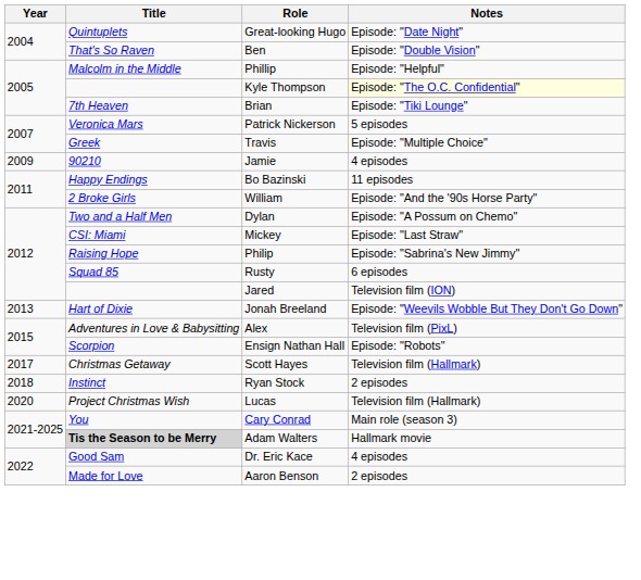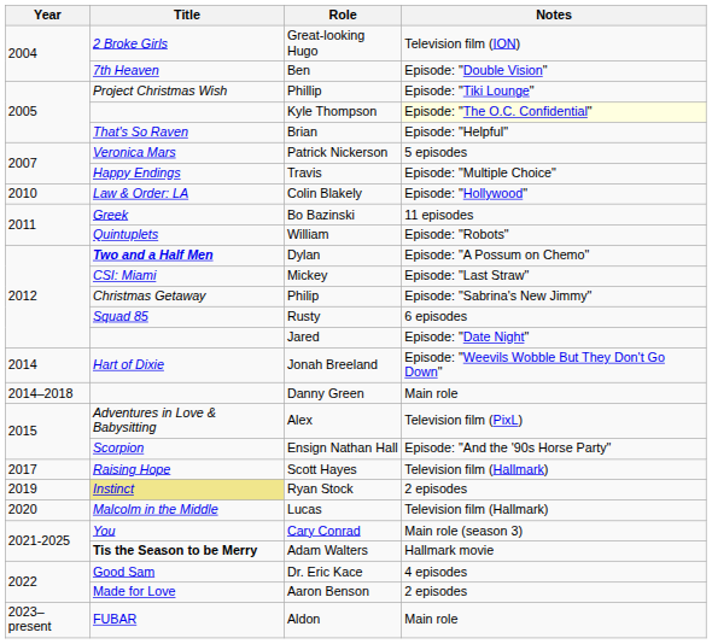Great-looking Hugo | Title: Quintuplets -> 2 Broke Girls
Great-looking Hugo | Notes: Episode: "Date Night" -> Television film (ION)
Ben | Title: That's So Raven -> 7th Heaven
Phillip | Title: Malcolm in the Middle -> Project Christmas Wish
Phillip | Notes: Episode: "Helpful" -> Episode: "Tiki Lounge"
Brian | Title: 7th Heaven -> That's So Raven
Brian | Notes: Episode: "Tiki Lounge" -> Episode: "Helpful"
Travis | Title: Greek -> Happy Endings
- row: 2009 | 90210 | Jamie | 4 episodes
+ row: 2010 | Law & Order: LA | Colin Blakely | Episode: "Hollywood"
Bo Bazinski | Title: Happy Endings -> Greek
William | Title: 2 Broke Girls -> Quintuplets
William | Notes: Episode: "And the '90s Horse Party" -> Episode: "Robots"
Dylan | Title: normal -> bold
Philip | Title: Raising Hope -> Christmas Getaway
Jared | Notes: Television film (ION) -> Episode: "Date Night"
Jonah Breeland | Year: 2013 -> 2014
+ row: 2014–2018 | Danny Green | Main role
Ensign Nathan Hall | Notes: Episode: "Robots" -> Episode: "And the '90s Horse Party"
Scott Hayes | Title: Christmas Getaway -> Raising Hope
Ryan Stock | Year: 2018 -> 2019
Ryan Stock | Title: no background -> khaki background
Lucas | Title: Project Christmas Wish -> Malcolm in the Middle
Adam Walters | Title: lightgrey background -> no background
+ row: 2023–present | FUBAR | Aldon | Main role
